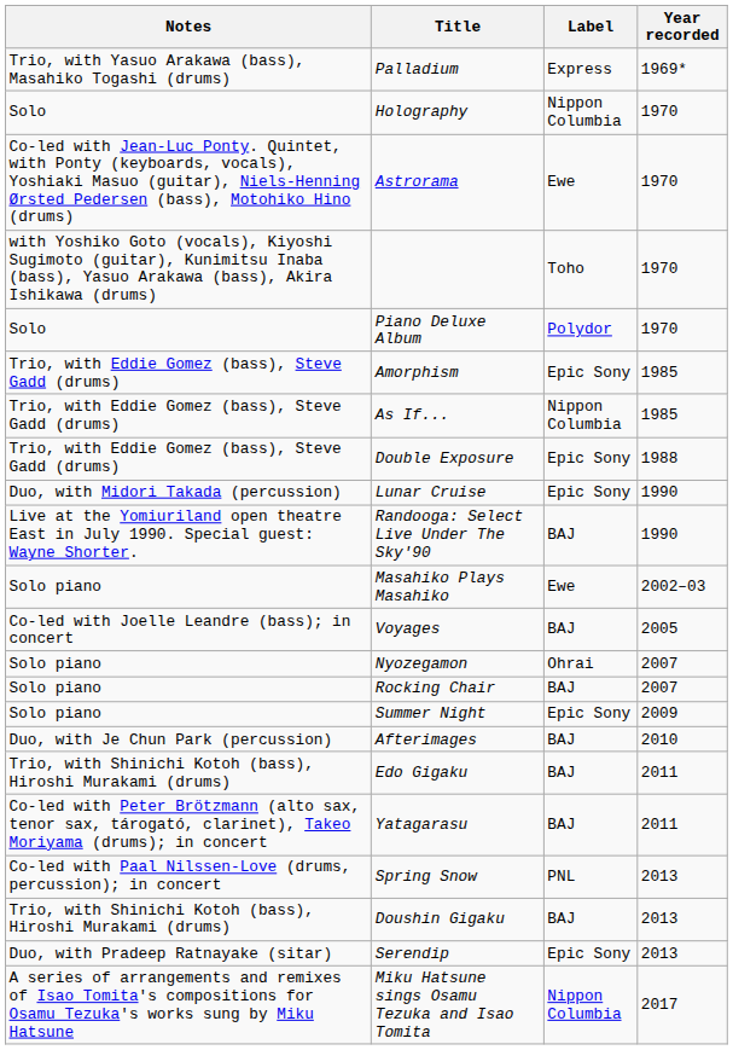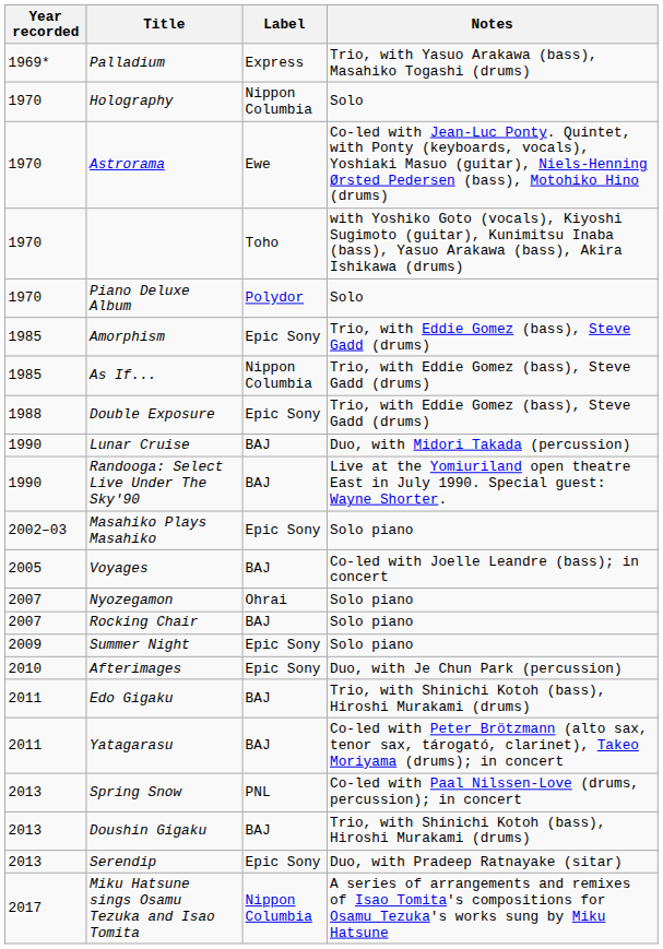columns swapped: Year recorded <-> Notes
Lunar Cruise | Label: Epic Sony -> BAJ
Masahiko Plays Masahiko | Label: Ewe -> Epic Sony
Afterimages | Label: BAJ -> Epic Sony
